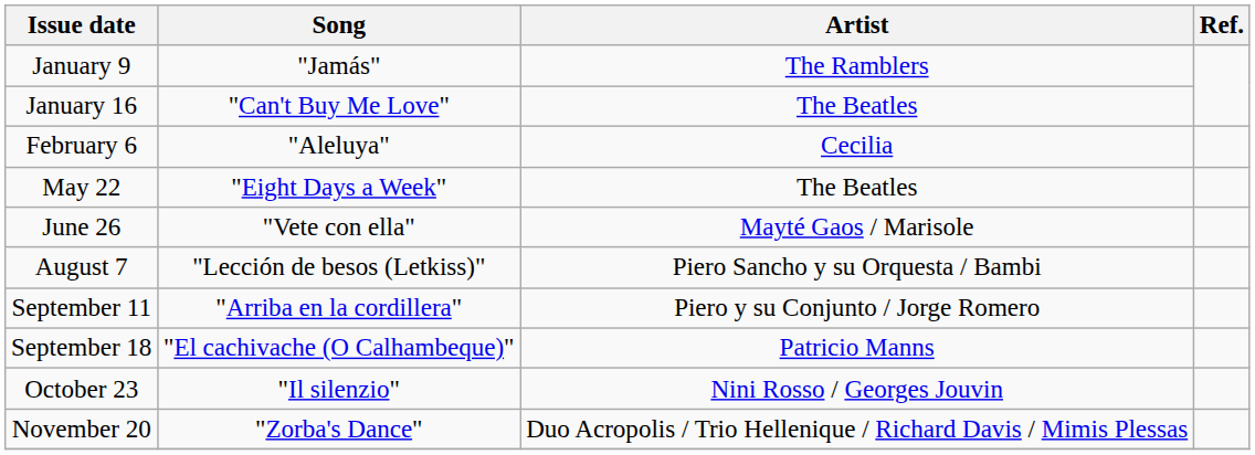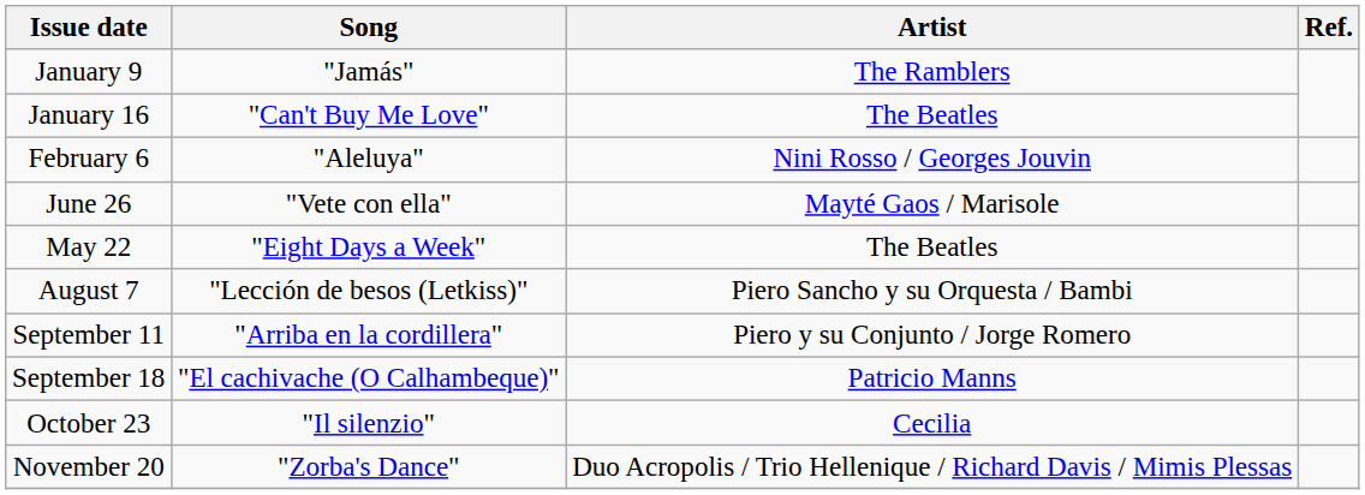February 6 | Artist: Cecilia -> Nini Rosso / Georges Jouvin
rows swapped: May 22 <-> June 26
October 23 | Artist: Nini Rosso / Georges Jouvin -> Cecilia
